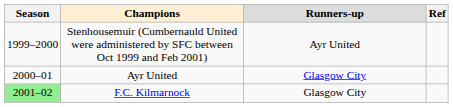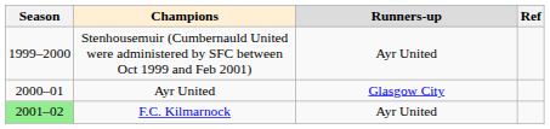F.C. Kilmarnock | Runners-up: Glasgow City -> Ayr United
